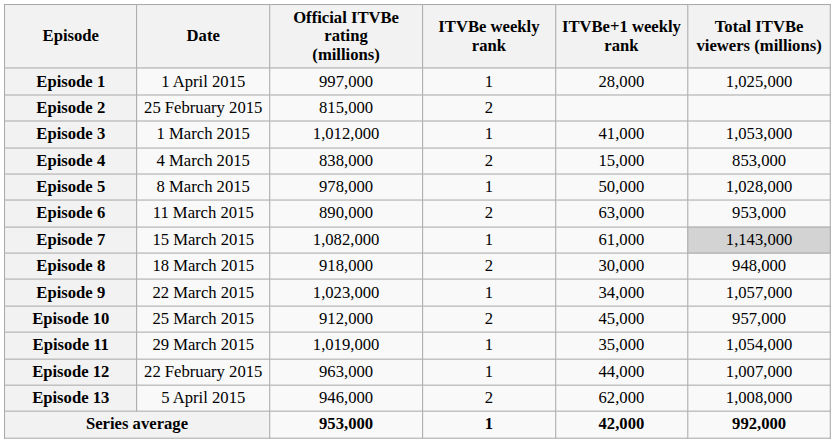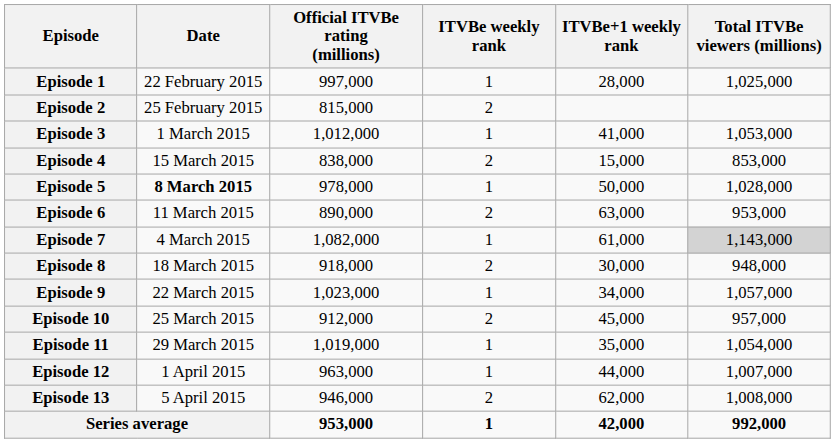Episode 1 | Date: 1 April 2015 -> 22 February 2015
Episode 4 | Date: 4 March 2015 -> 15 March 2015
Episode 5 | Date: normal -> bold
Episode 7 | Date: 15 March 2015 -> 4 March 2015
Episode 12 | Date: 22 February 2015 -> 1 April 2015
